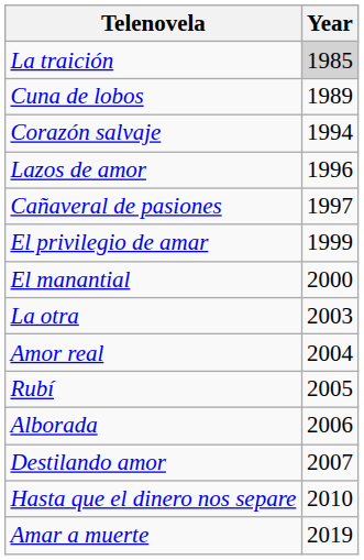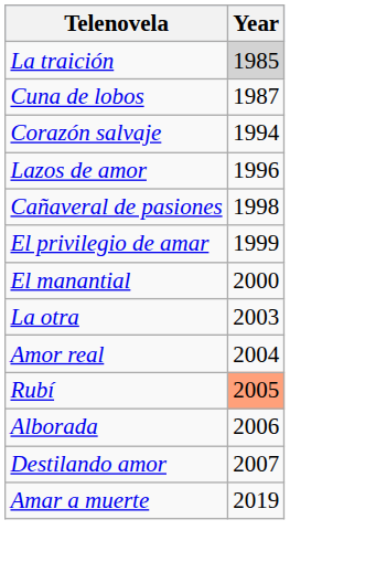Cuna de lobos | Year: 1989 -> 1987
Cañaveral de pasiones | Year: 1997 -> 1998
Rubí | Year: no background -> lightsalmon background
- row: Hasta que el dinero nos separe | 2010
